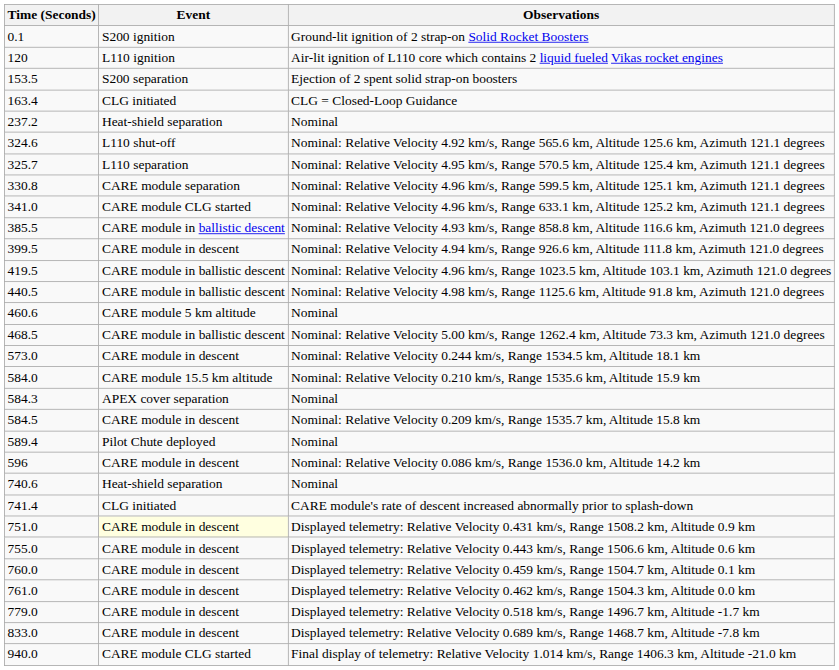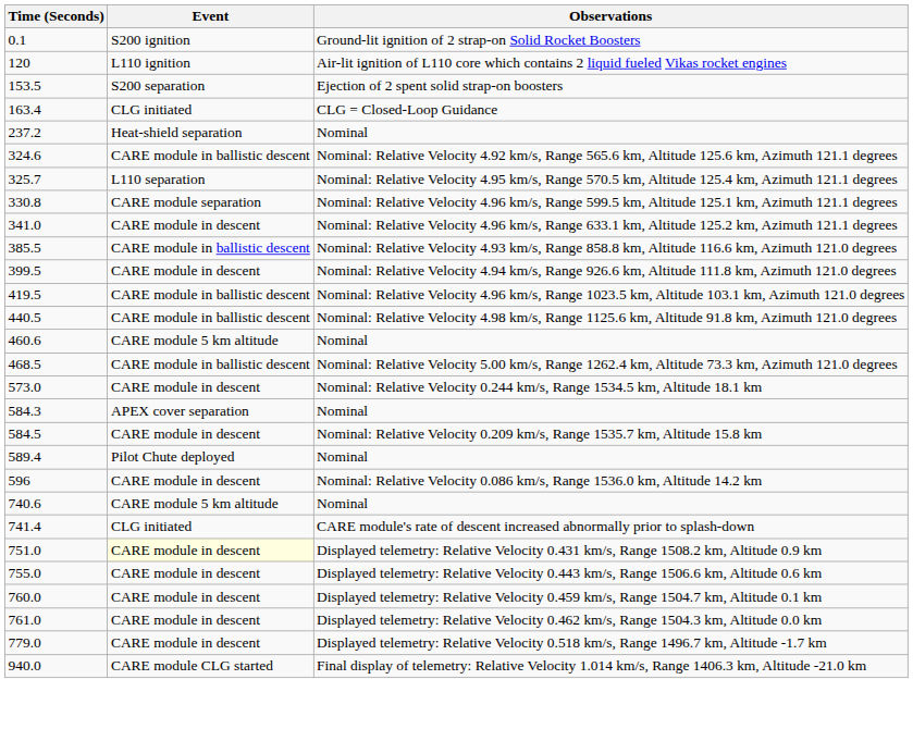324.6 | Event: L110 shut-off -> CARE module in ballistic descent
341.0 | Event: CARE module CLG started -> CARE module in descent
- row: 584.0 | CARE module 15.5 km altitude | Nominal: Relative Velocity 0.210 km/s, Range 1535.6 km, Altitude 15.9 km
740.6 | Event: Heat-shield separation -> CARE module 5 km altitude
- row: 833.0 | CARE module in descent | Displayed telemetry: Relative Velocity 0.689 km/s, Range 1468.7 km, Altitude -7.8 km
